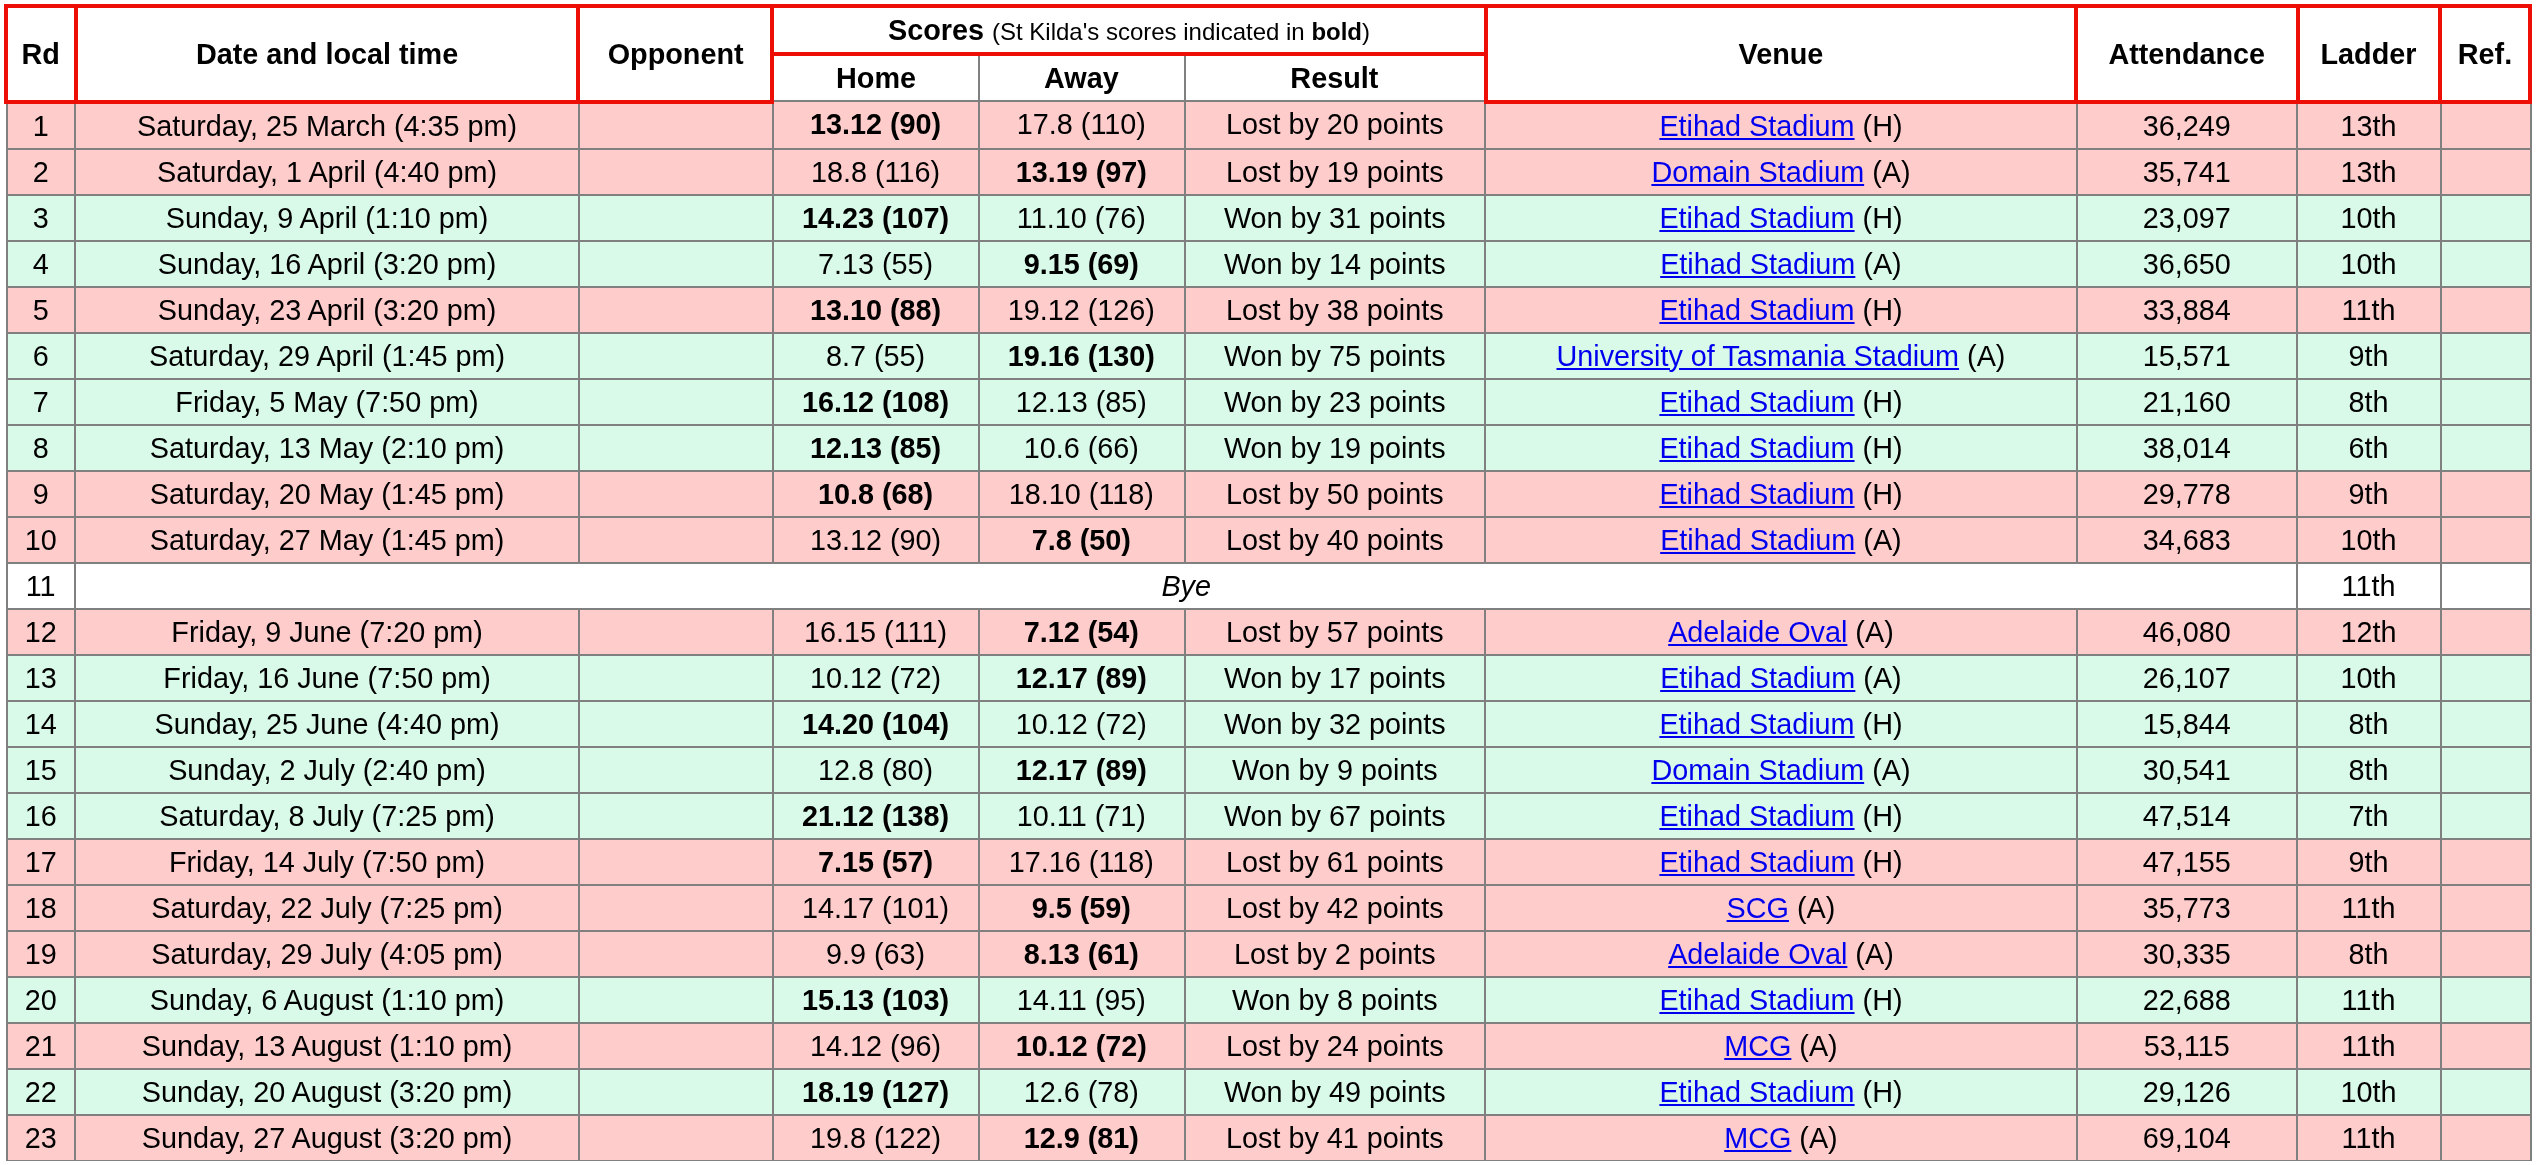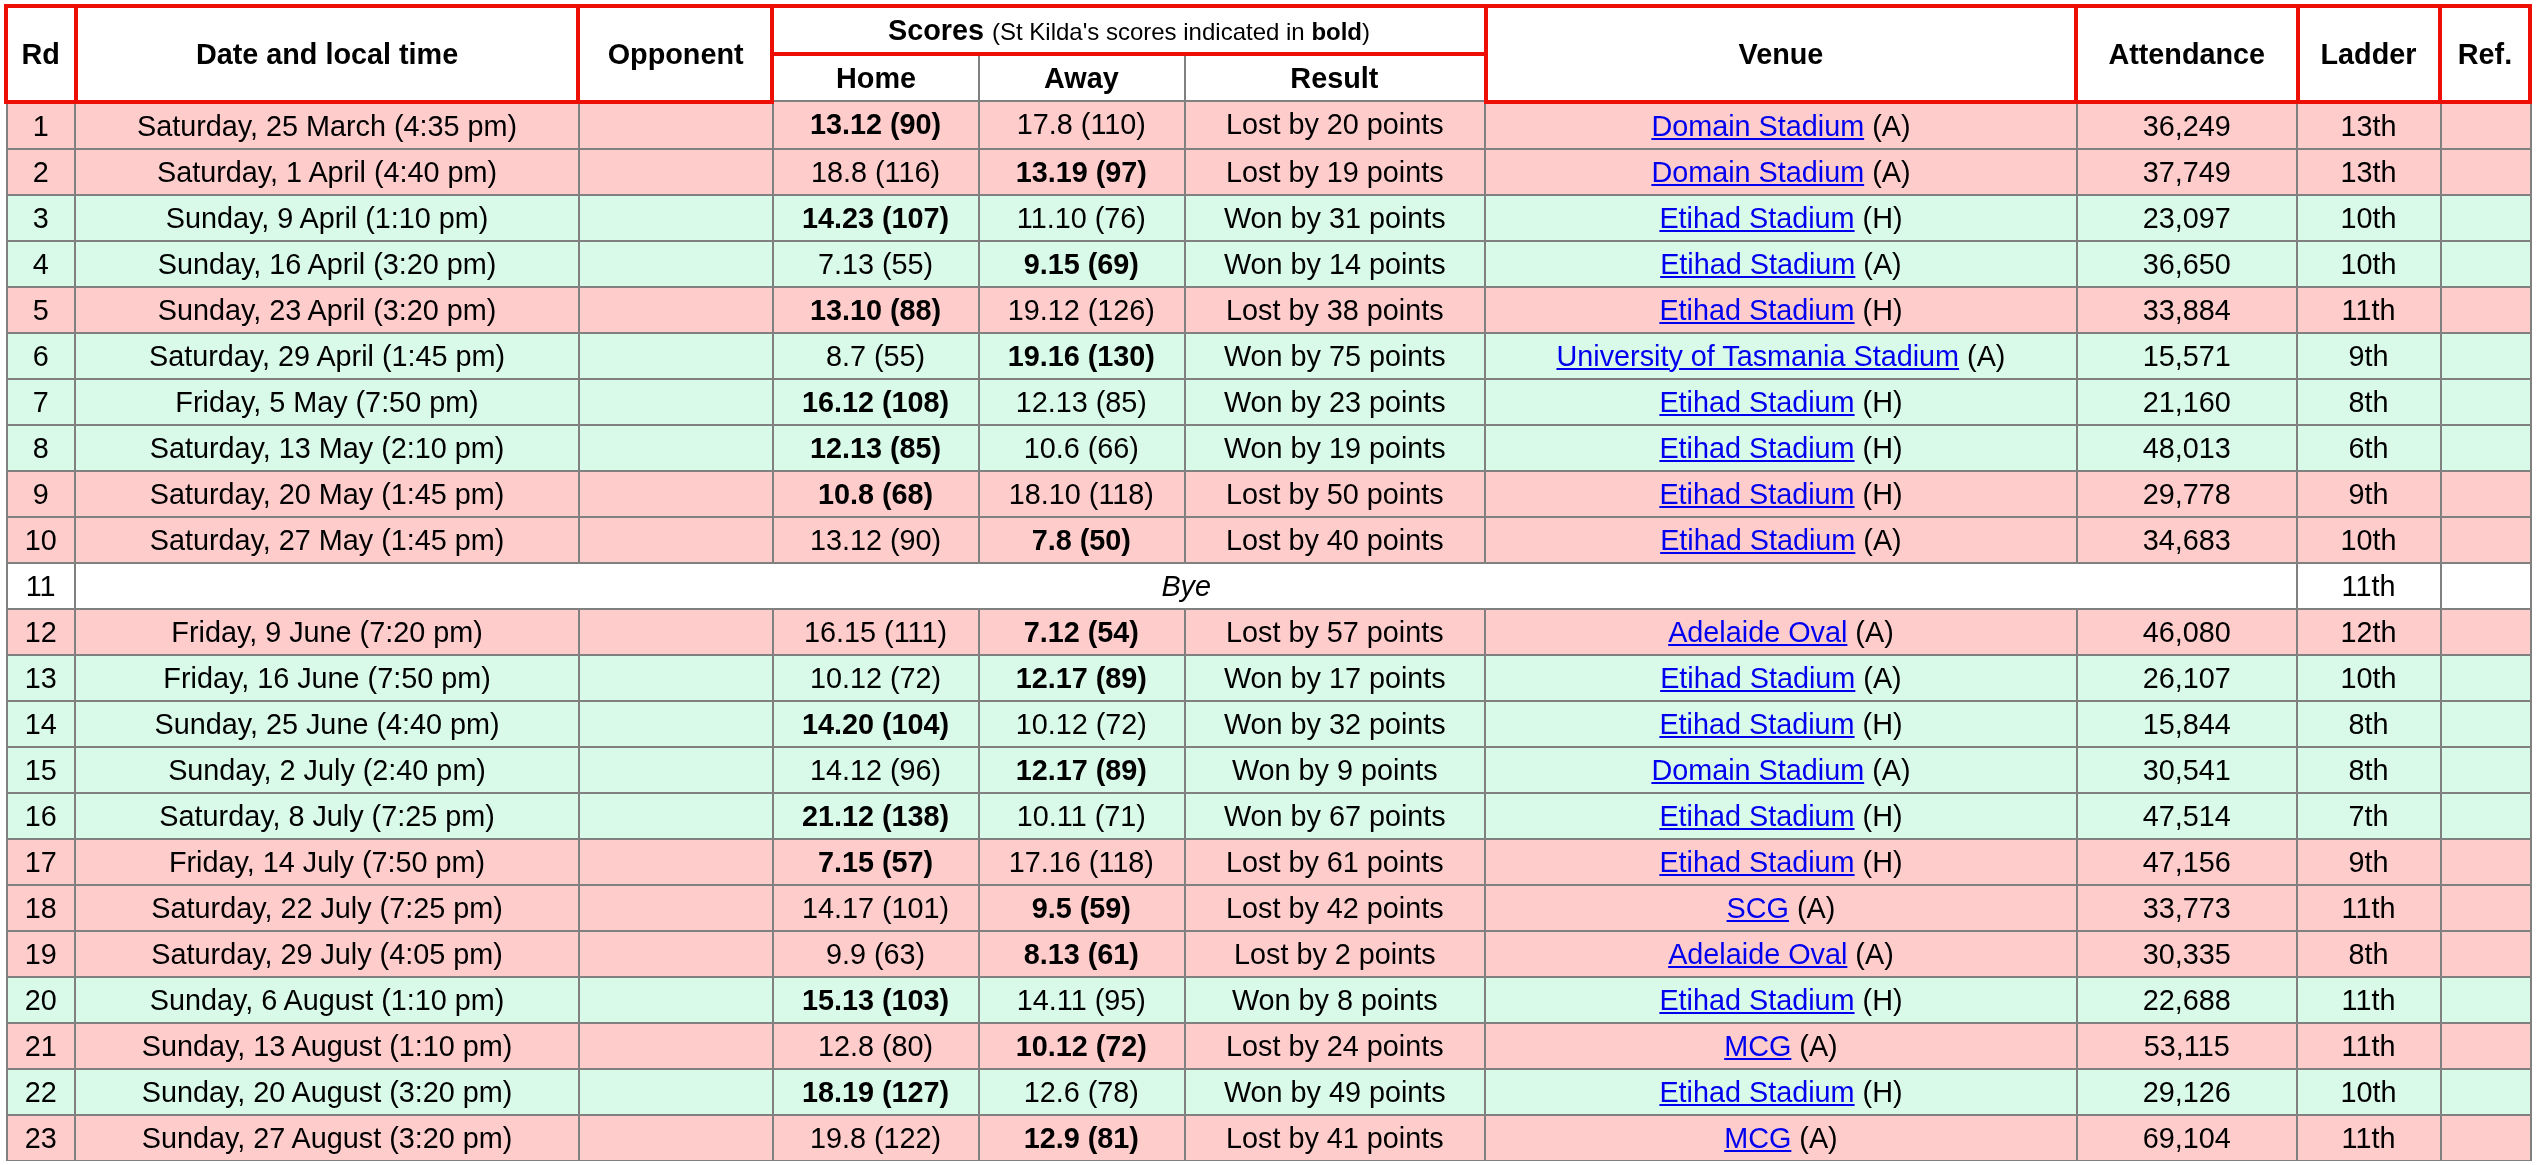Saturday, 25 March (4:35 pm) | column 7: Etihad Stadium (H) -> Domain Stadium (A)
Saturday, 1 April (4:40 pm) | column 8: 35,741 -> 37,749
Saturday, 13 May (2:10 pm) | column 8: 38,014 -> 48,013
Sunday, 2 July (2:40 pm) | column 4: 12.8 (80) -> 14.12 (96)
Friday, 14 July (7:50 pm) | column 8: 47,155 -> 47,156
Saturday, 22 July (7:25 pm) | column 8: 35,773 -> 33,773
Sunday, 13 August (1:10 pm) | column 4: 14.12 (96) -> 12.8 (80)
